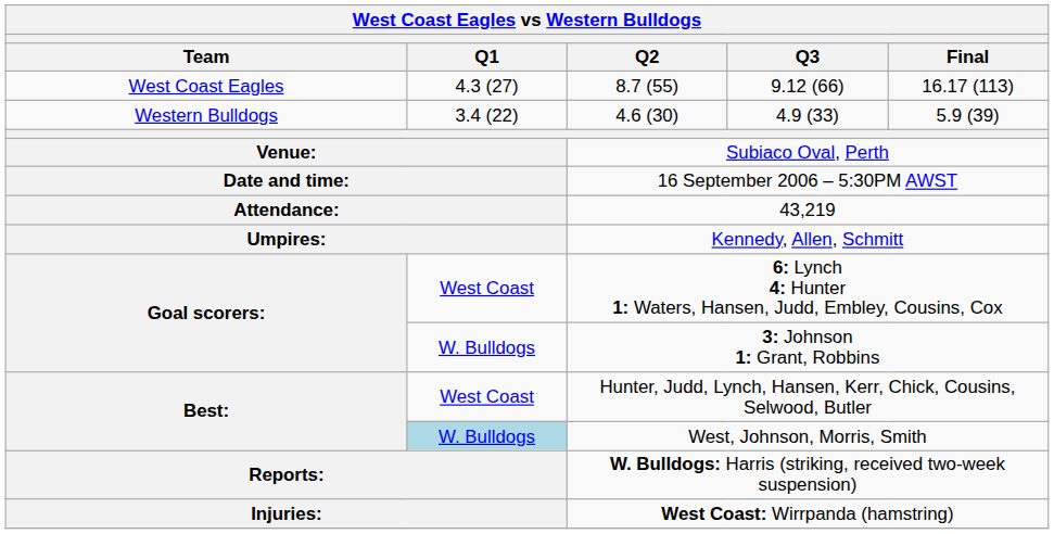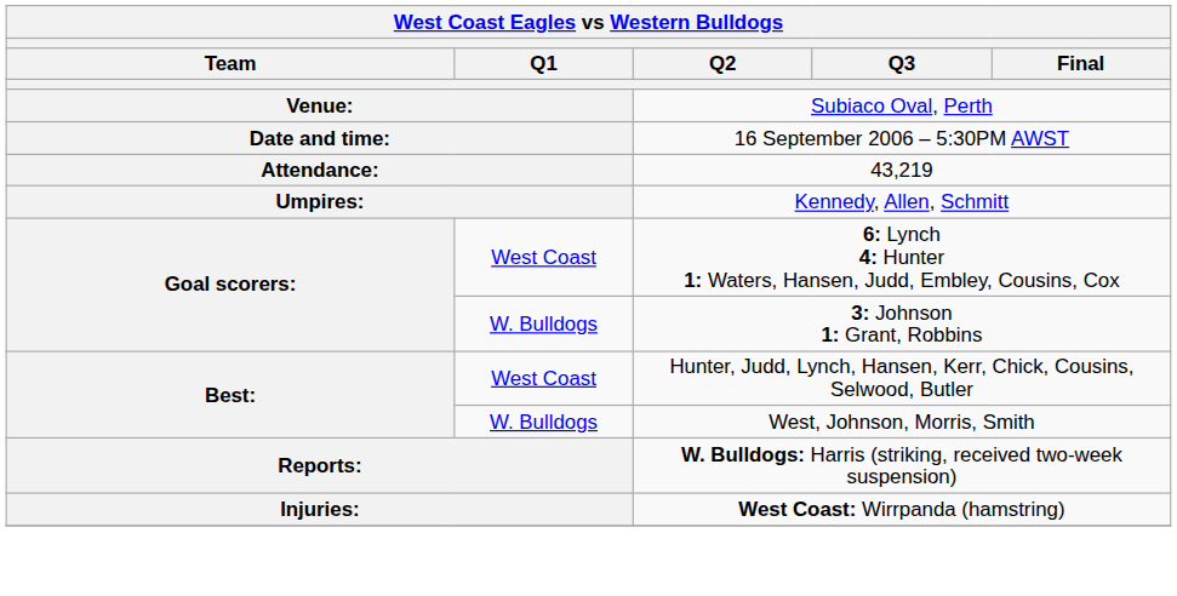- row: West Coast Eagles | 4.3 (27) | 8.7 (55) | 9.12 (66) | 16.17 (113)
- row: Western Bulldogs | 3.4 (22) | 4.6 (30) | 4.9 (33) | 5.9 (39)
West, Johnson, Morris, Smith | Q1: lightblue background -> no background
